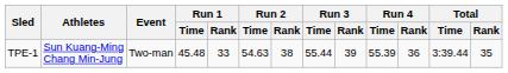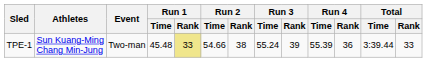TPE-1 | Run 1 / Rank: no background -> khaki background
TPE-1 | Run 2 / Time: 54.63 -> 54.66
TPE-1 | Run 3 / Time: 55.44 -> 55.24
TPE-1 | Total / Rank: 35 -> 33
